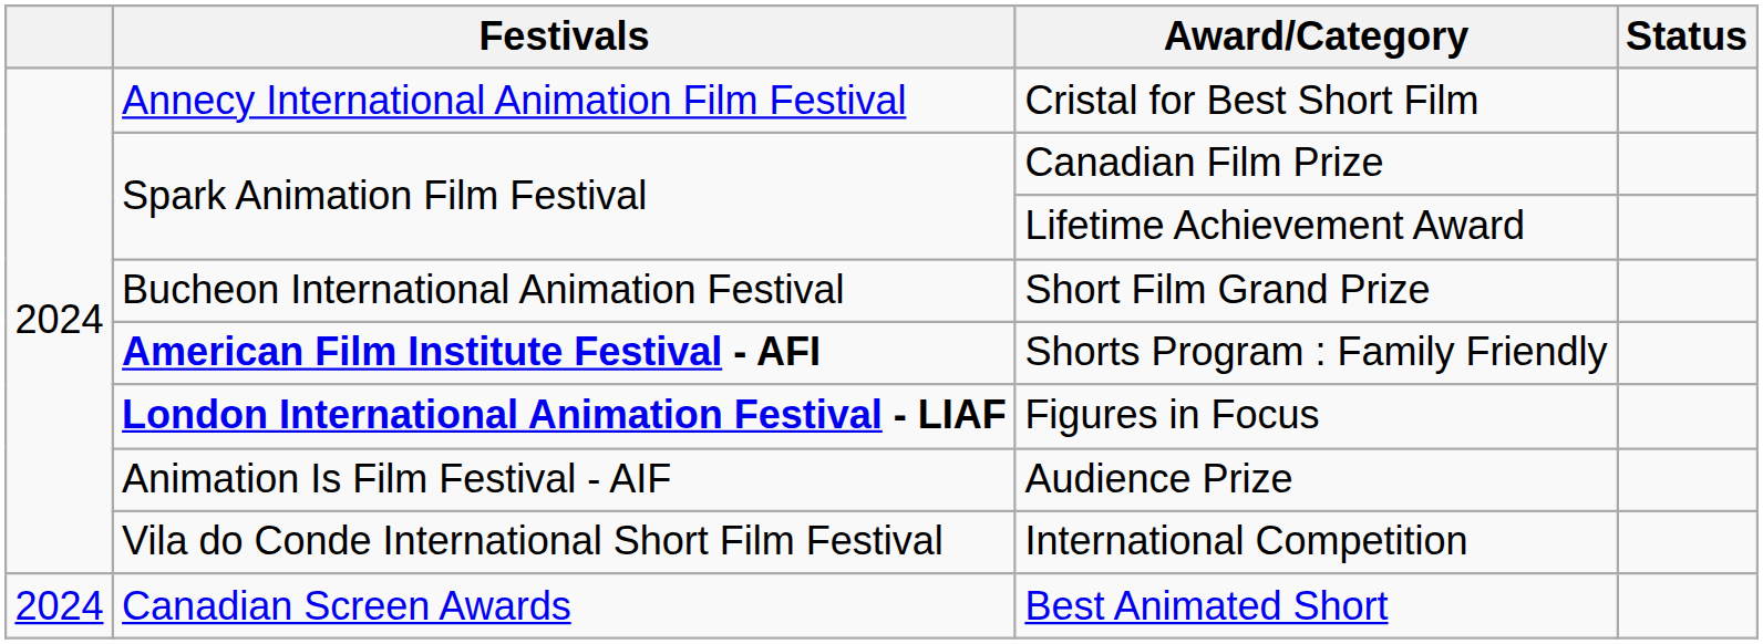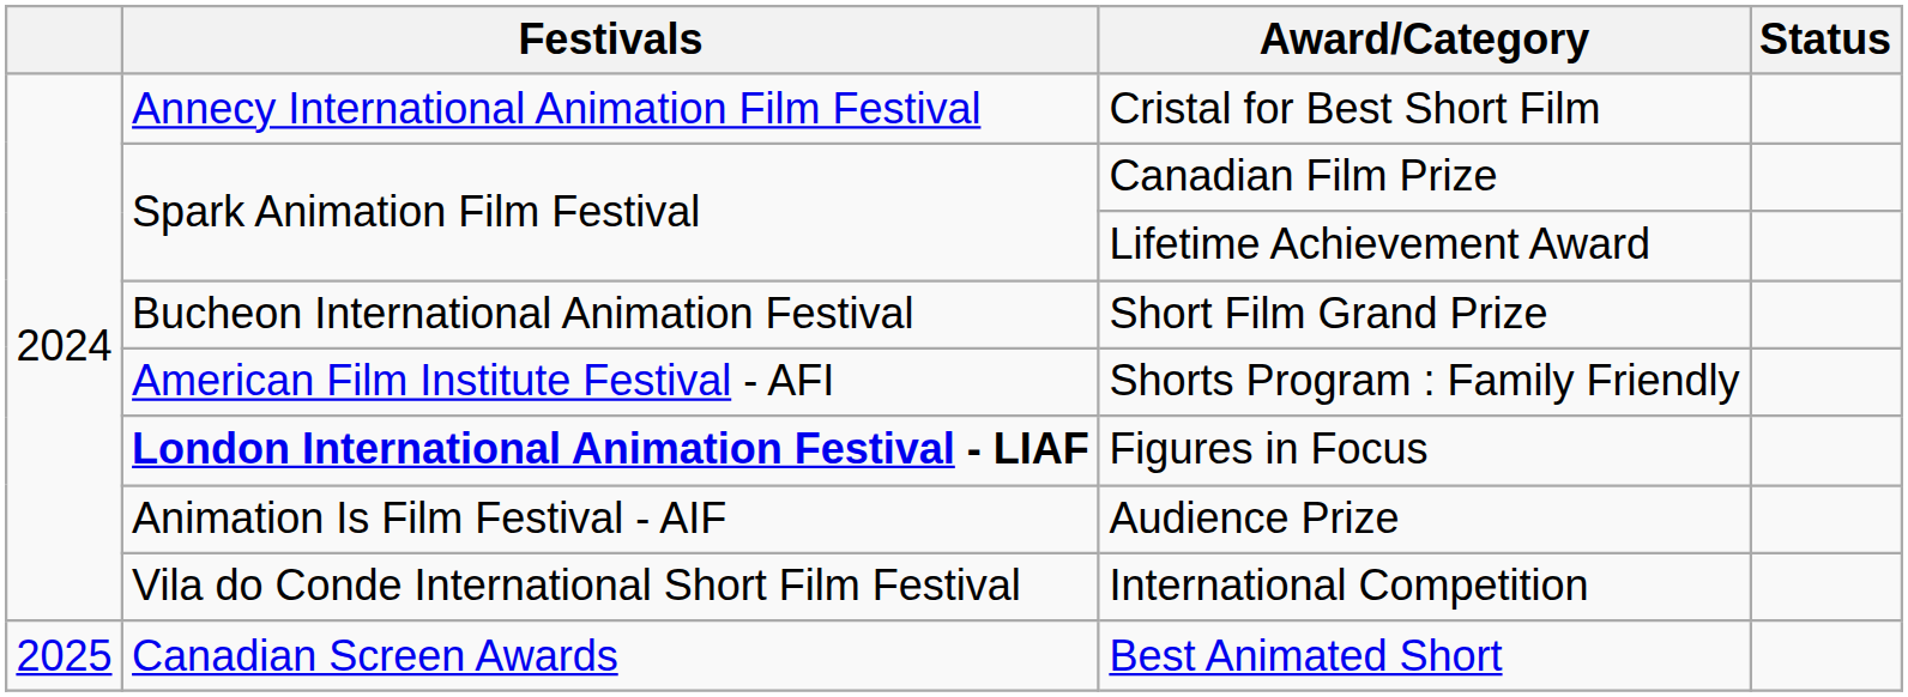Shorts Program : Family Friendly | Festivals: bold -> normal
Best Animated Short | column 1: 2024 -> 2025
